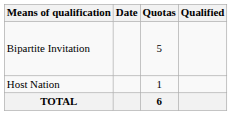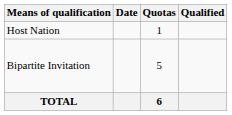rows swapped: Host Nation <-> Bipartite Invitation
